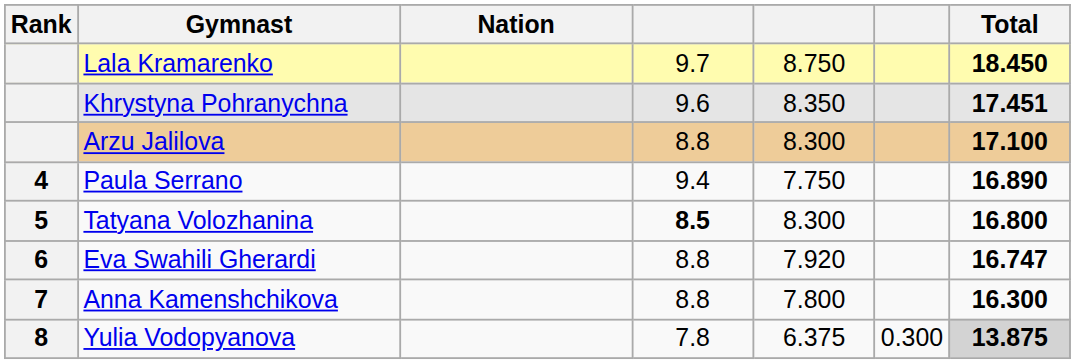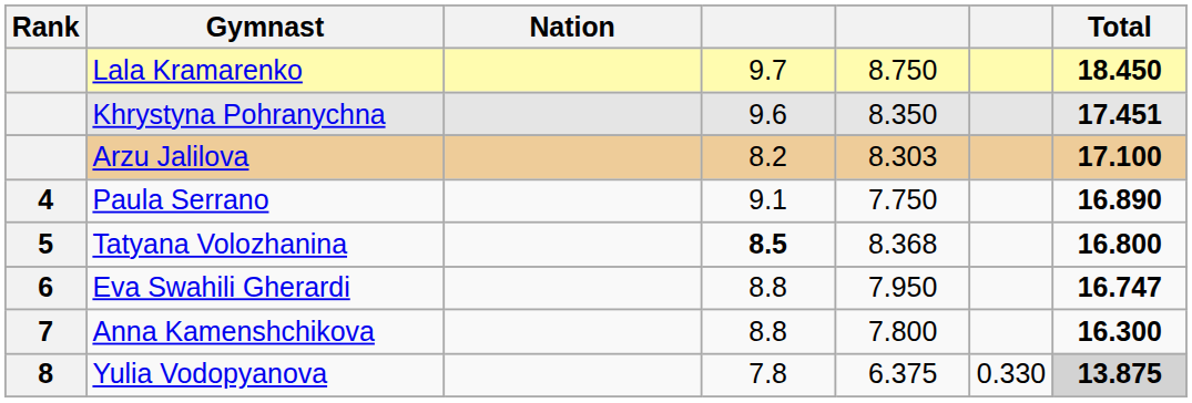Arzu Jalilova | column 4: 8.8 -> 8.2
Arzu Jalilova | column 5: 8.300 -> 8.303
Paula Serrano | column 4: 9.4 -> 9.1
Tatyana Volozhanina | column 5: 8.300 -> 8.368
Eva Swahili Gherardi | column 5: 7.920 -> 7.950
Yulia Vodopyanova | column 6: 0.300 -> 0.330
